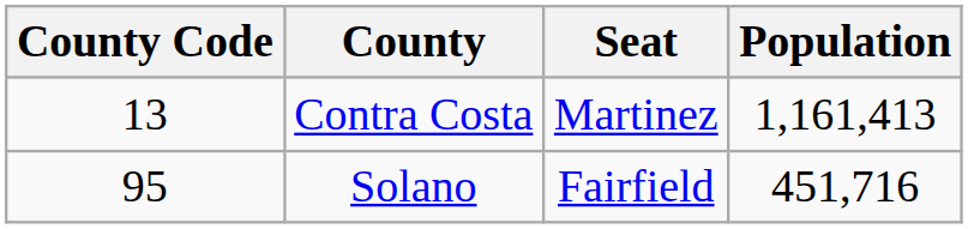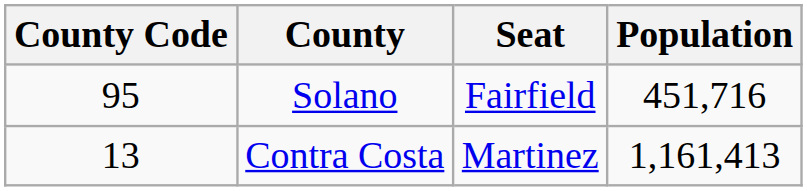rows swapped: Contra Costa <-> Solano
